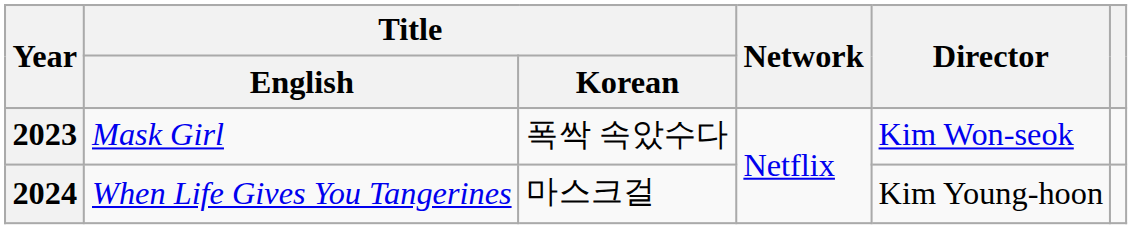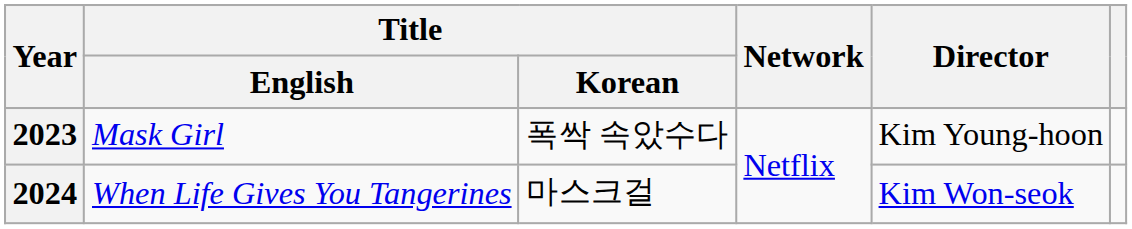2023 | Director: Kim Won-seok -> Kim Young-hoon
2024 | Director: Kim Young-hoon -> Kim Won-seok
